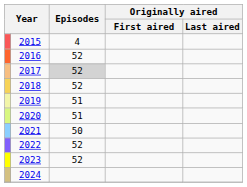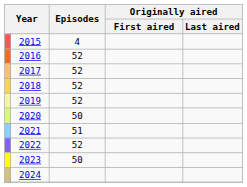2017 | Episodes: lightgrey background -> no background
2019 | Episodes: 51 -> 52
2020 | Episodes: 51 -> 50
2021 | Episodes: 50 -> 51
2023 | Episodes: 52 -> 50
